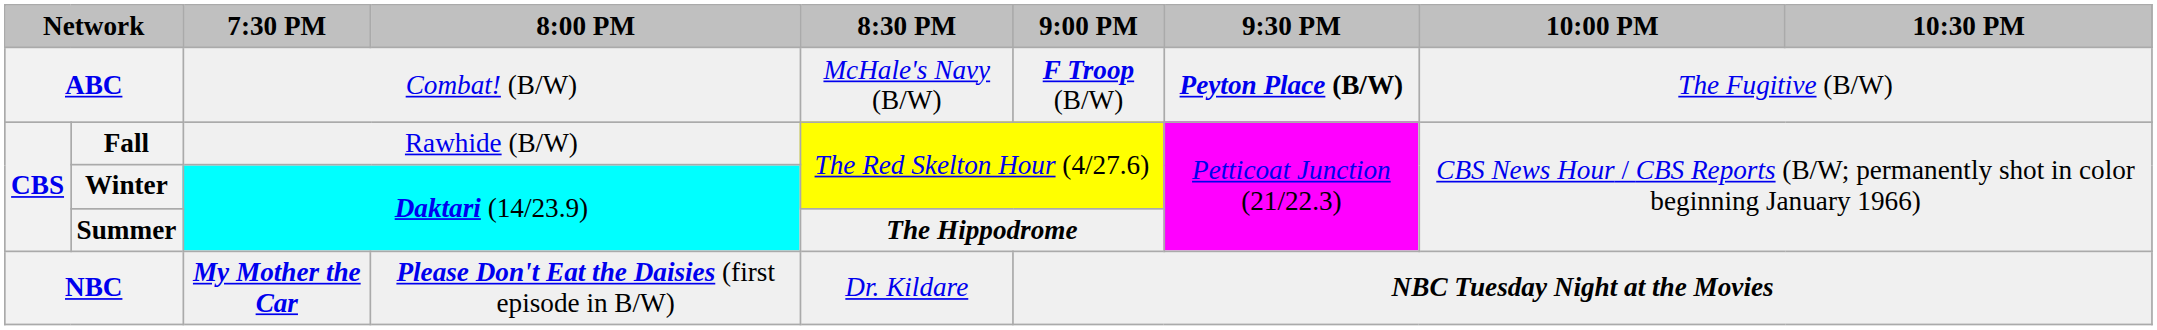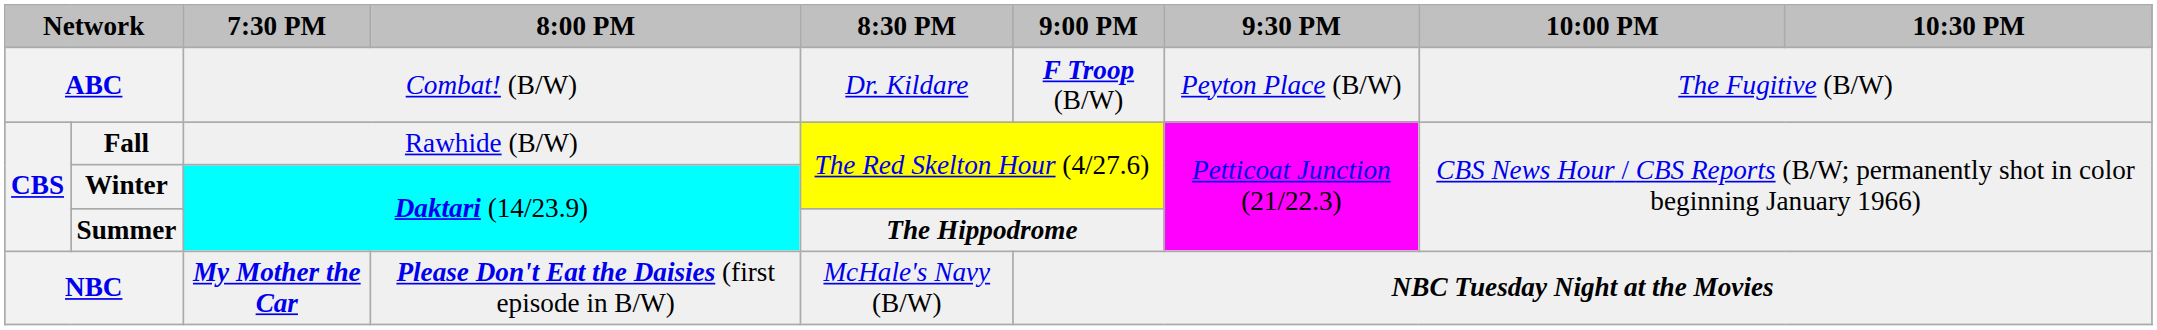ABC | 8:30 PM: McHale's Navy (B/W) -> Dr. Kildare
ABC | 9:30 PM: bold -> normal
NBC | 8:30 PM: Dr. Kildare -> McHale's Navy (B/W)
